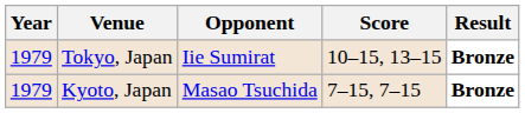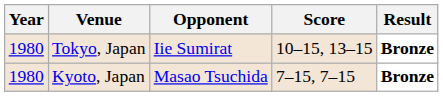Tokyo, Japan | Year: 1979 -> 1980
Kyoto, Japan | Year: 1979 -> 1980
